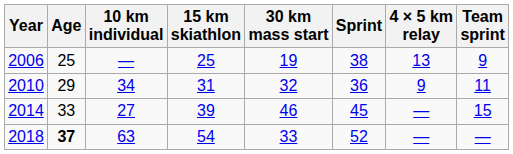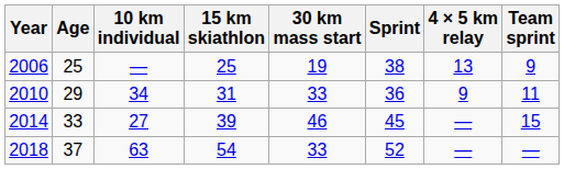2010 | 30 km mass start: 32 -> 33
2018 | Age: bold -> normal
